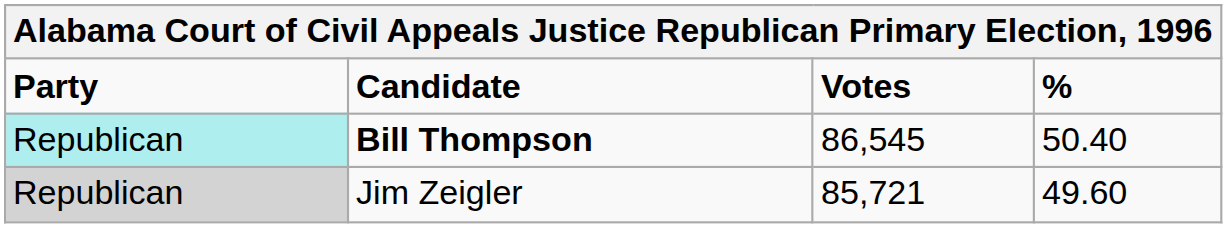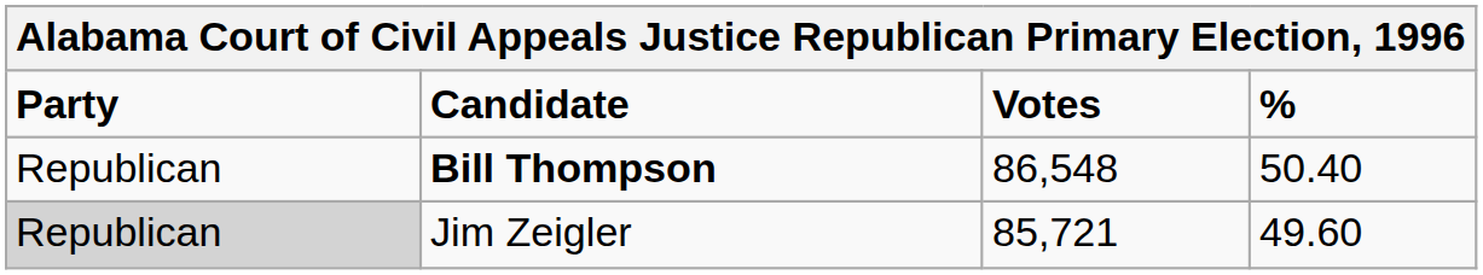Bill Thompson | Party: paleturquoise background -> no background
Bill Thompson | Votes: 86,545 -> 86,548
